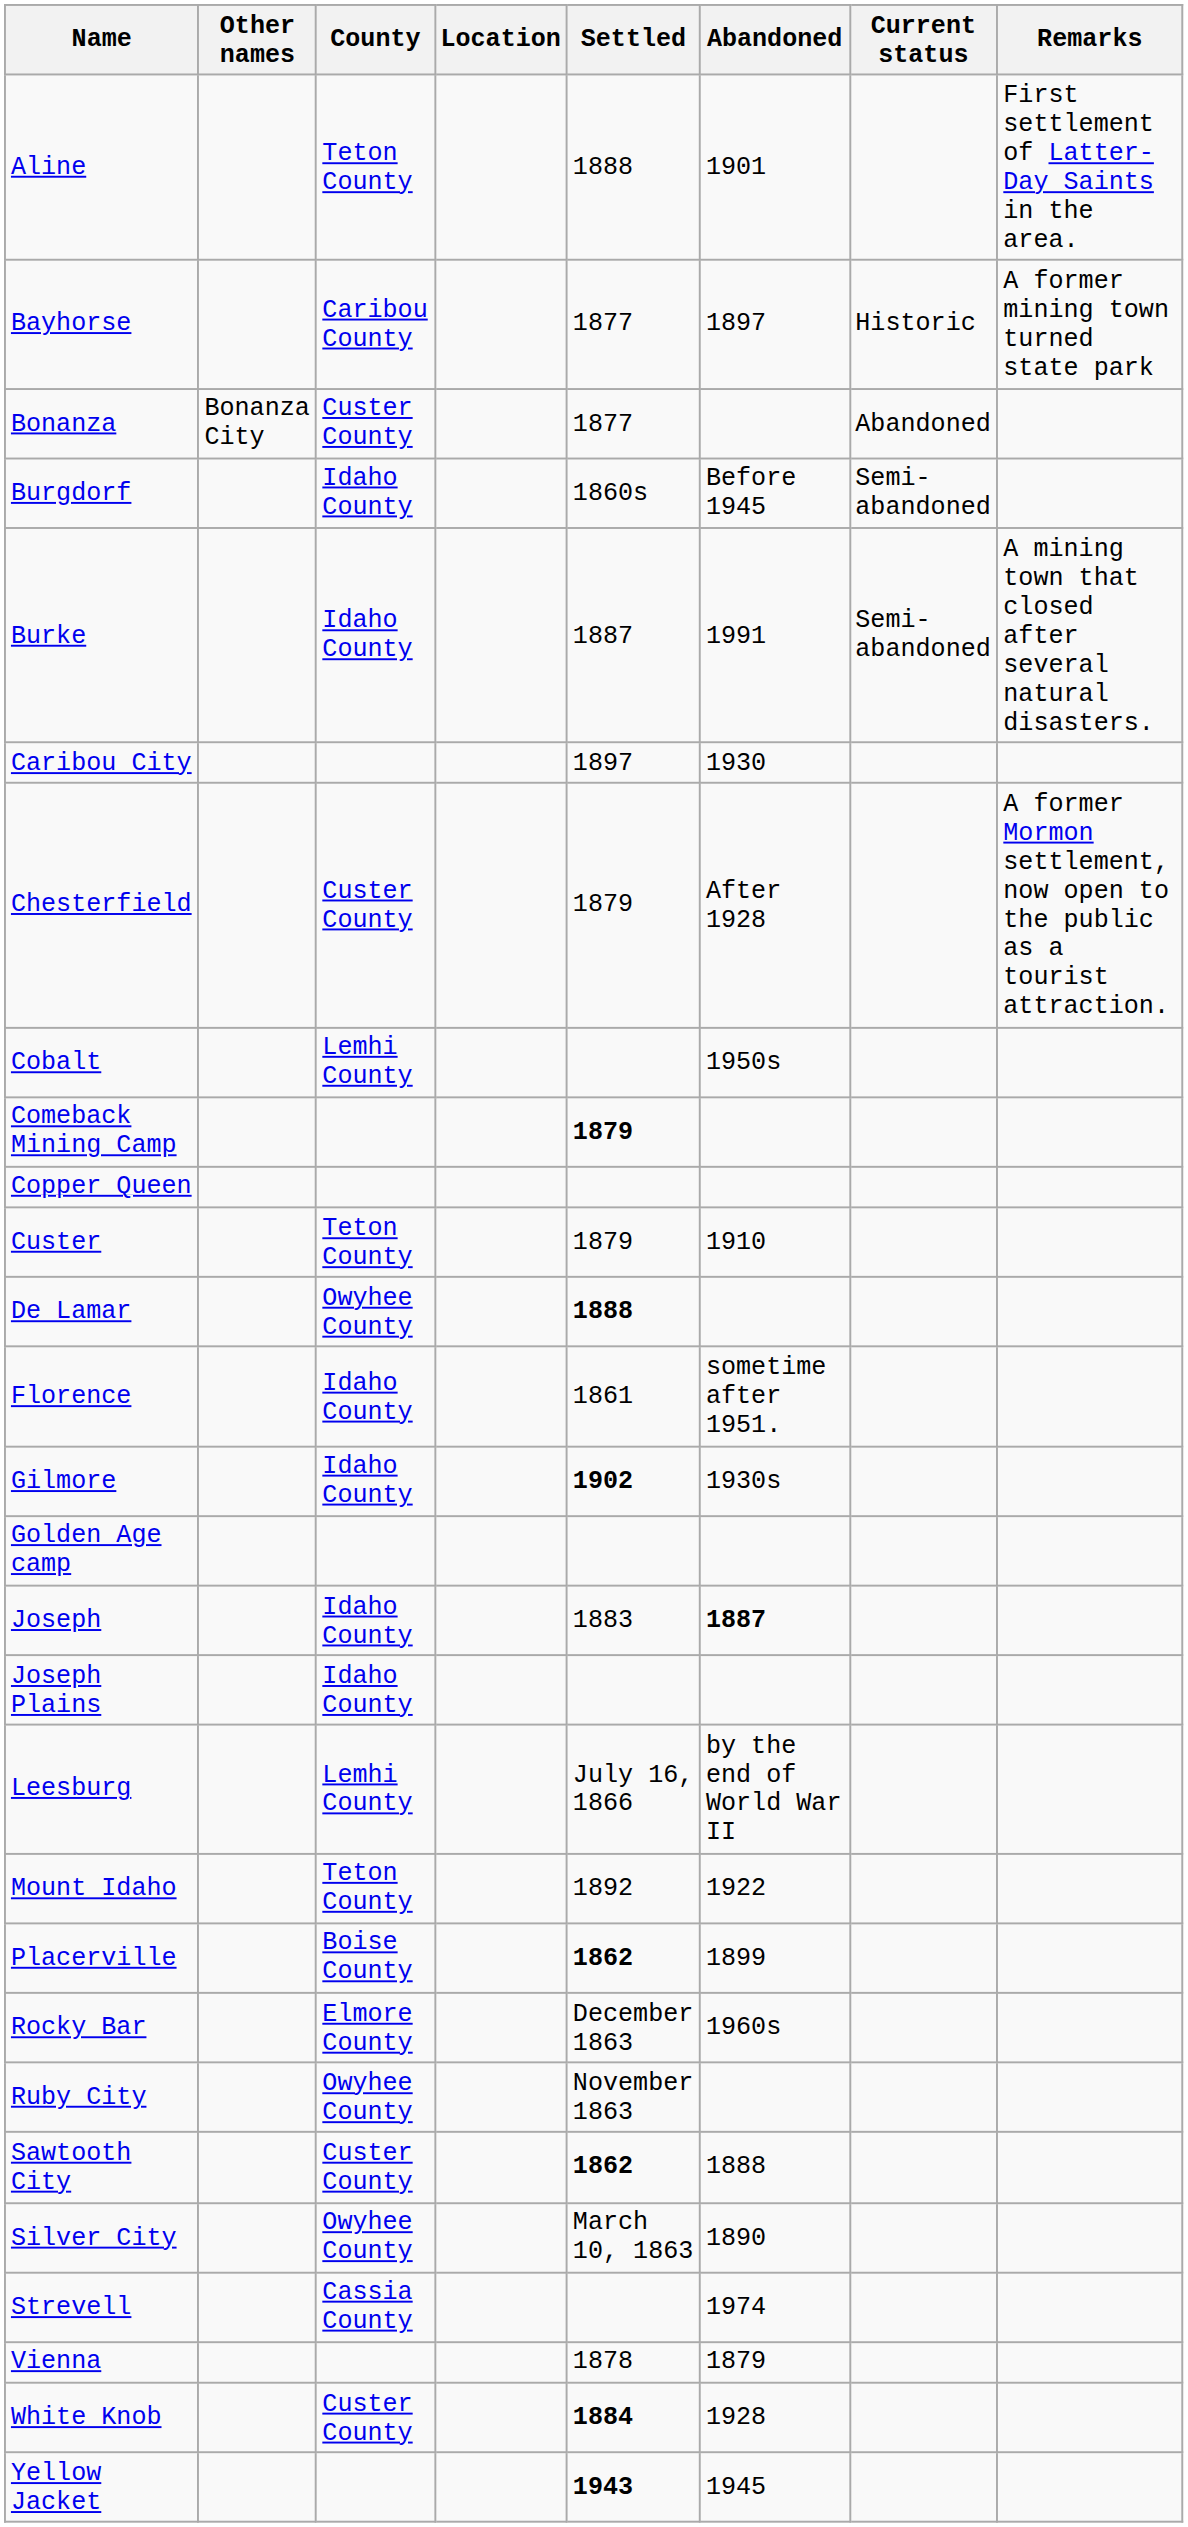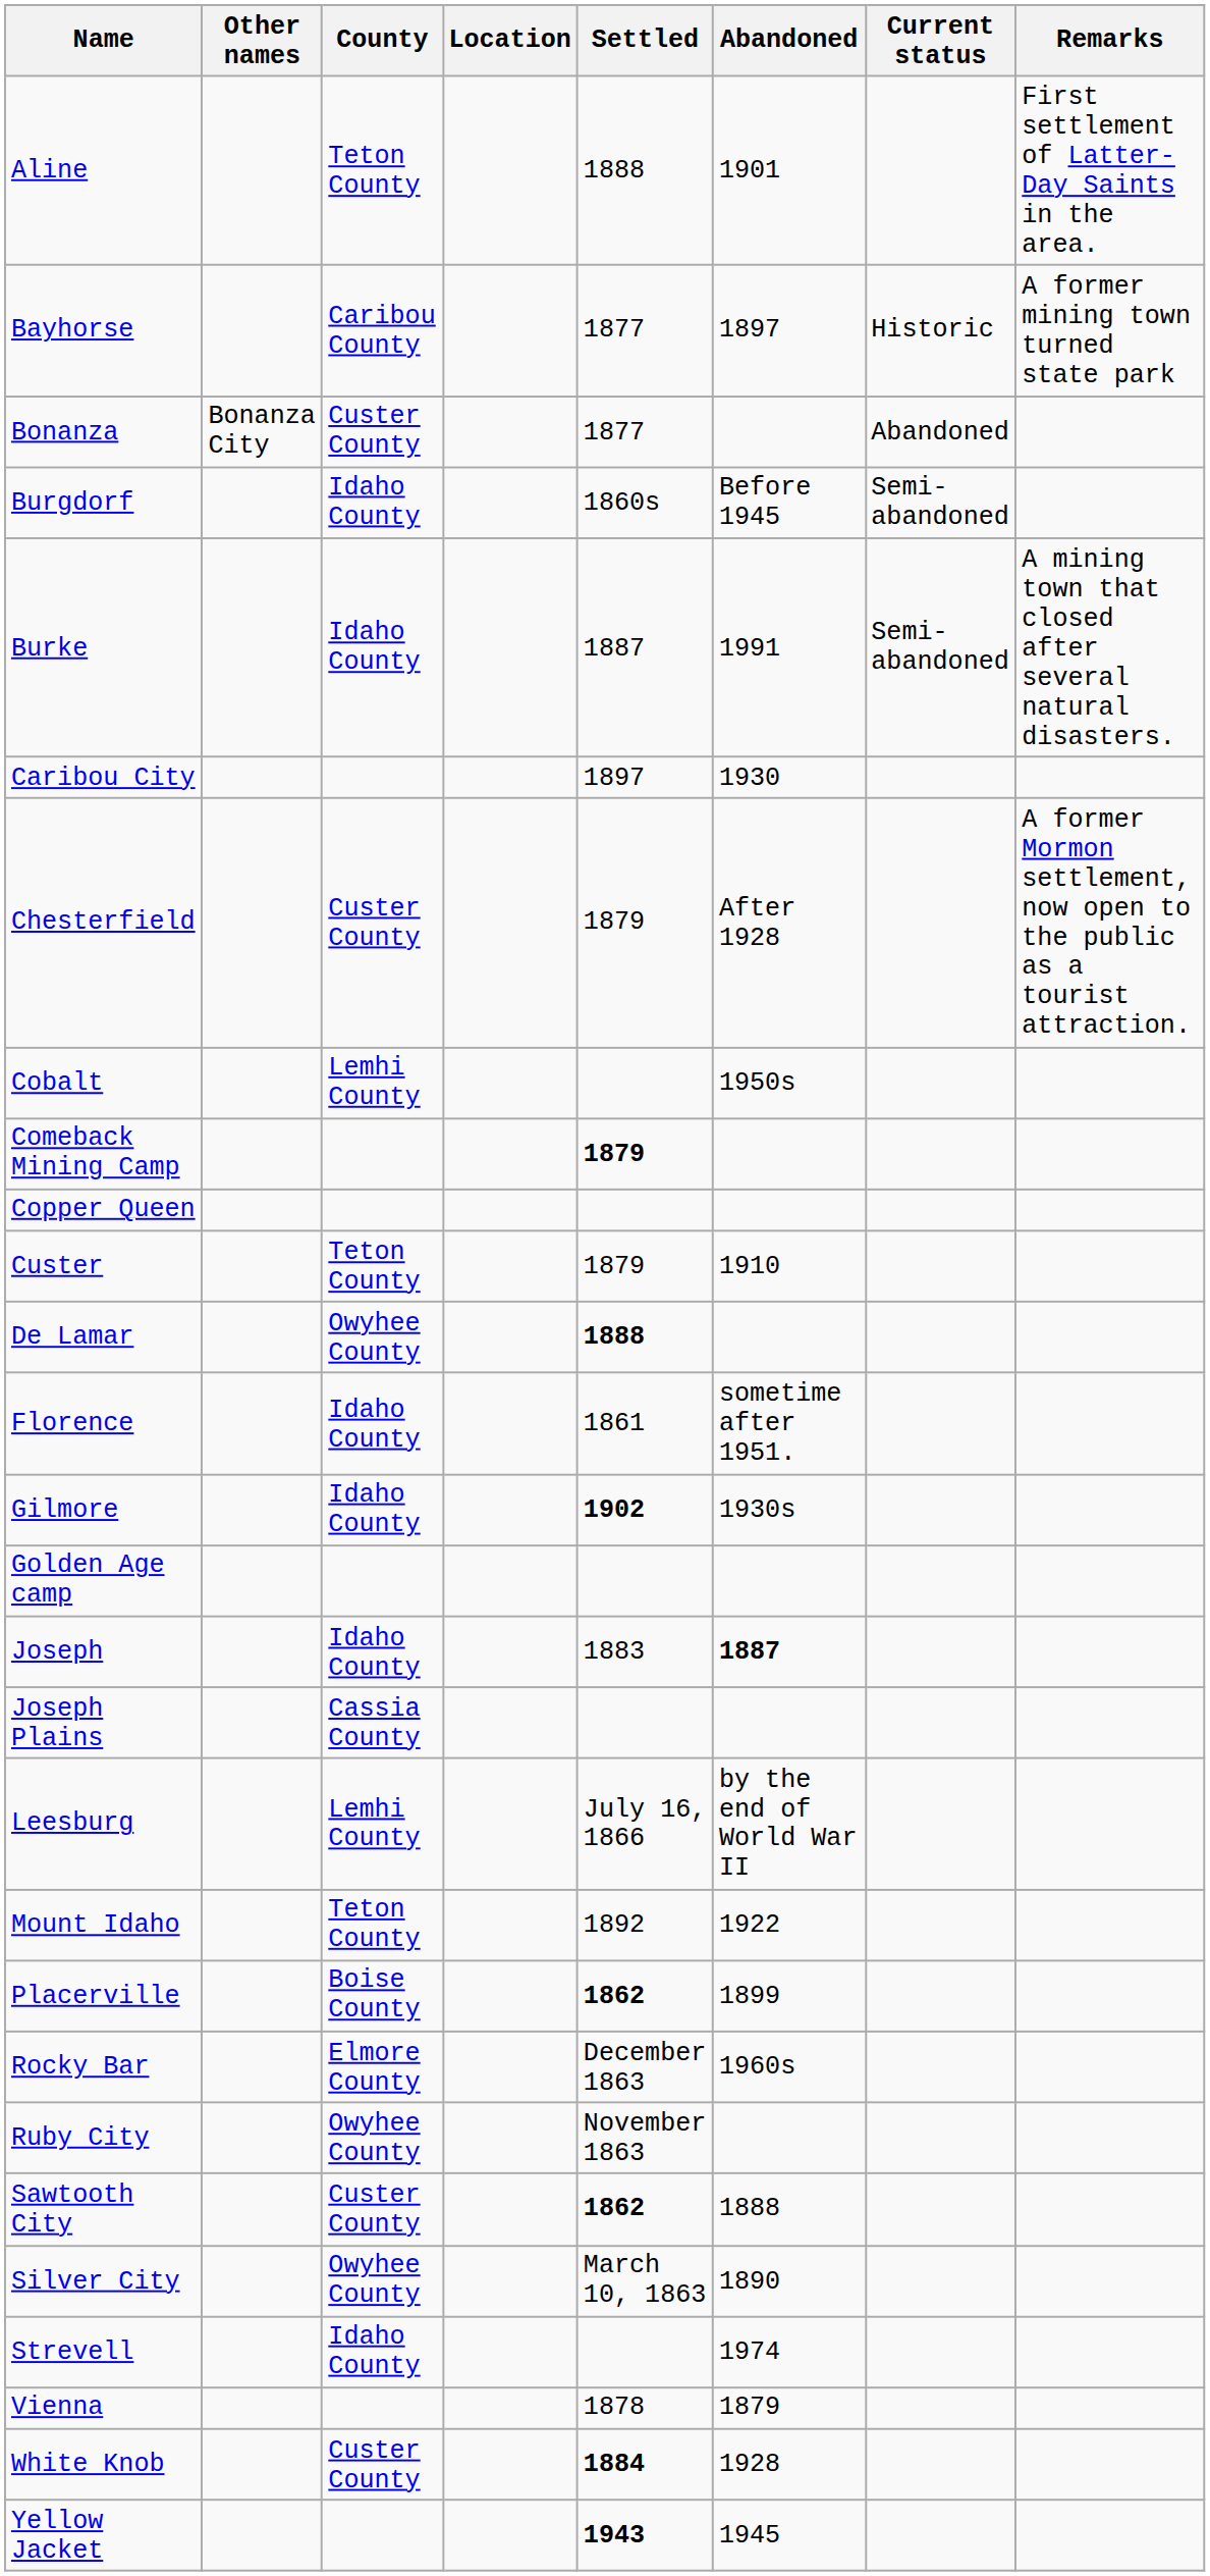Joseph Plains | County: Idaho County -> Cassia County
Strevell | County: Cassia County -> Idaho County
